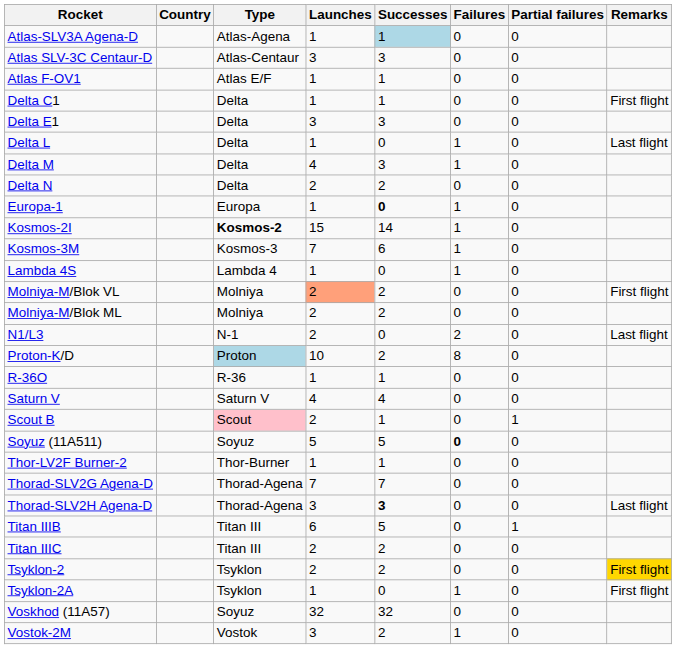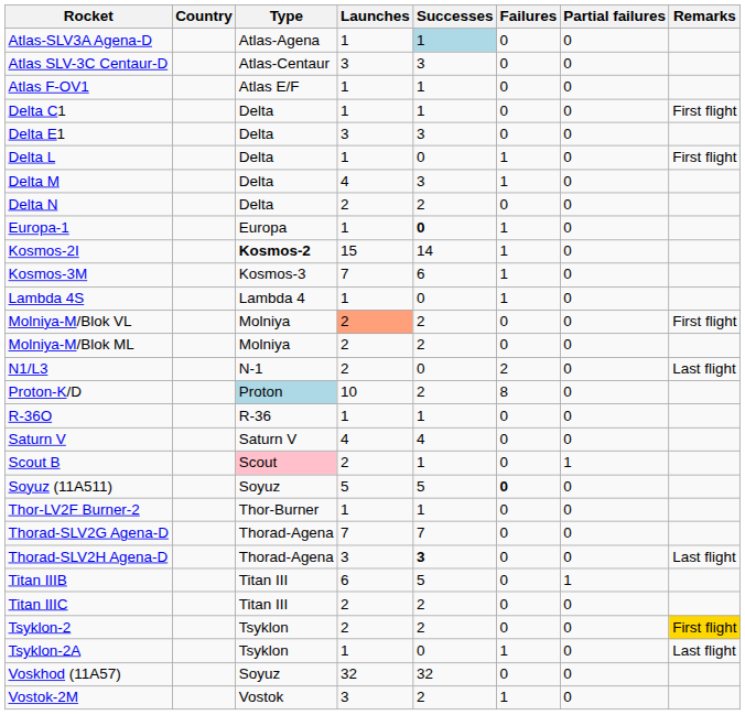Delta L | Remarks: Last flight -> First flight
Tsyklon-2A | Remarks: First flight -> Last flight
